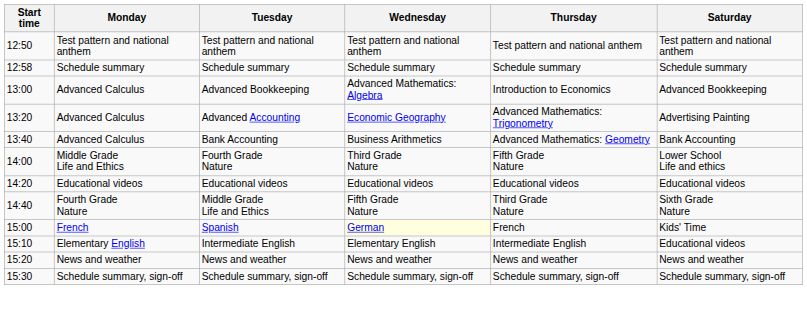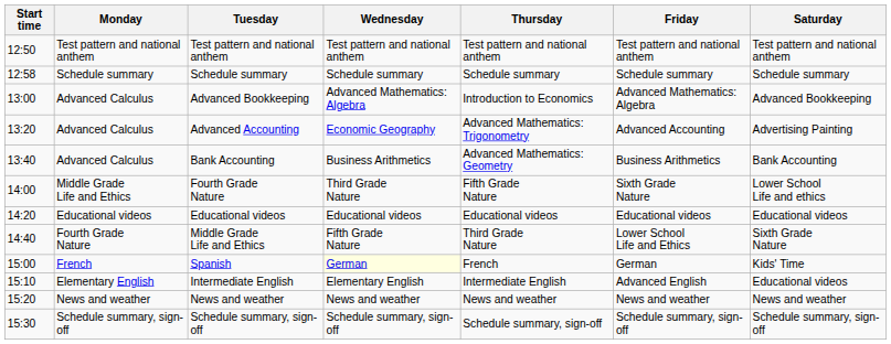+ column: Friday | Test pattern and national anthem | Schedule summary | Advanced Mathematics: Algebra | Advanced Accounting | Business Arithmetics | Sixth Grade Nature | Educational videos | Lower School Life and Ethics | German | Advanced English | News and weather | Schedule summary, sign-off
